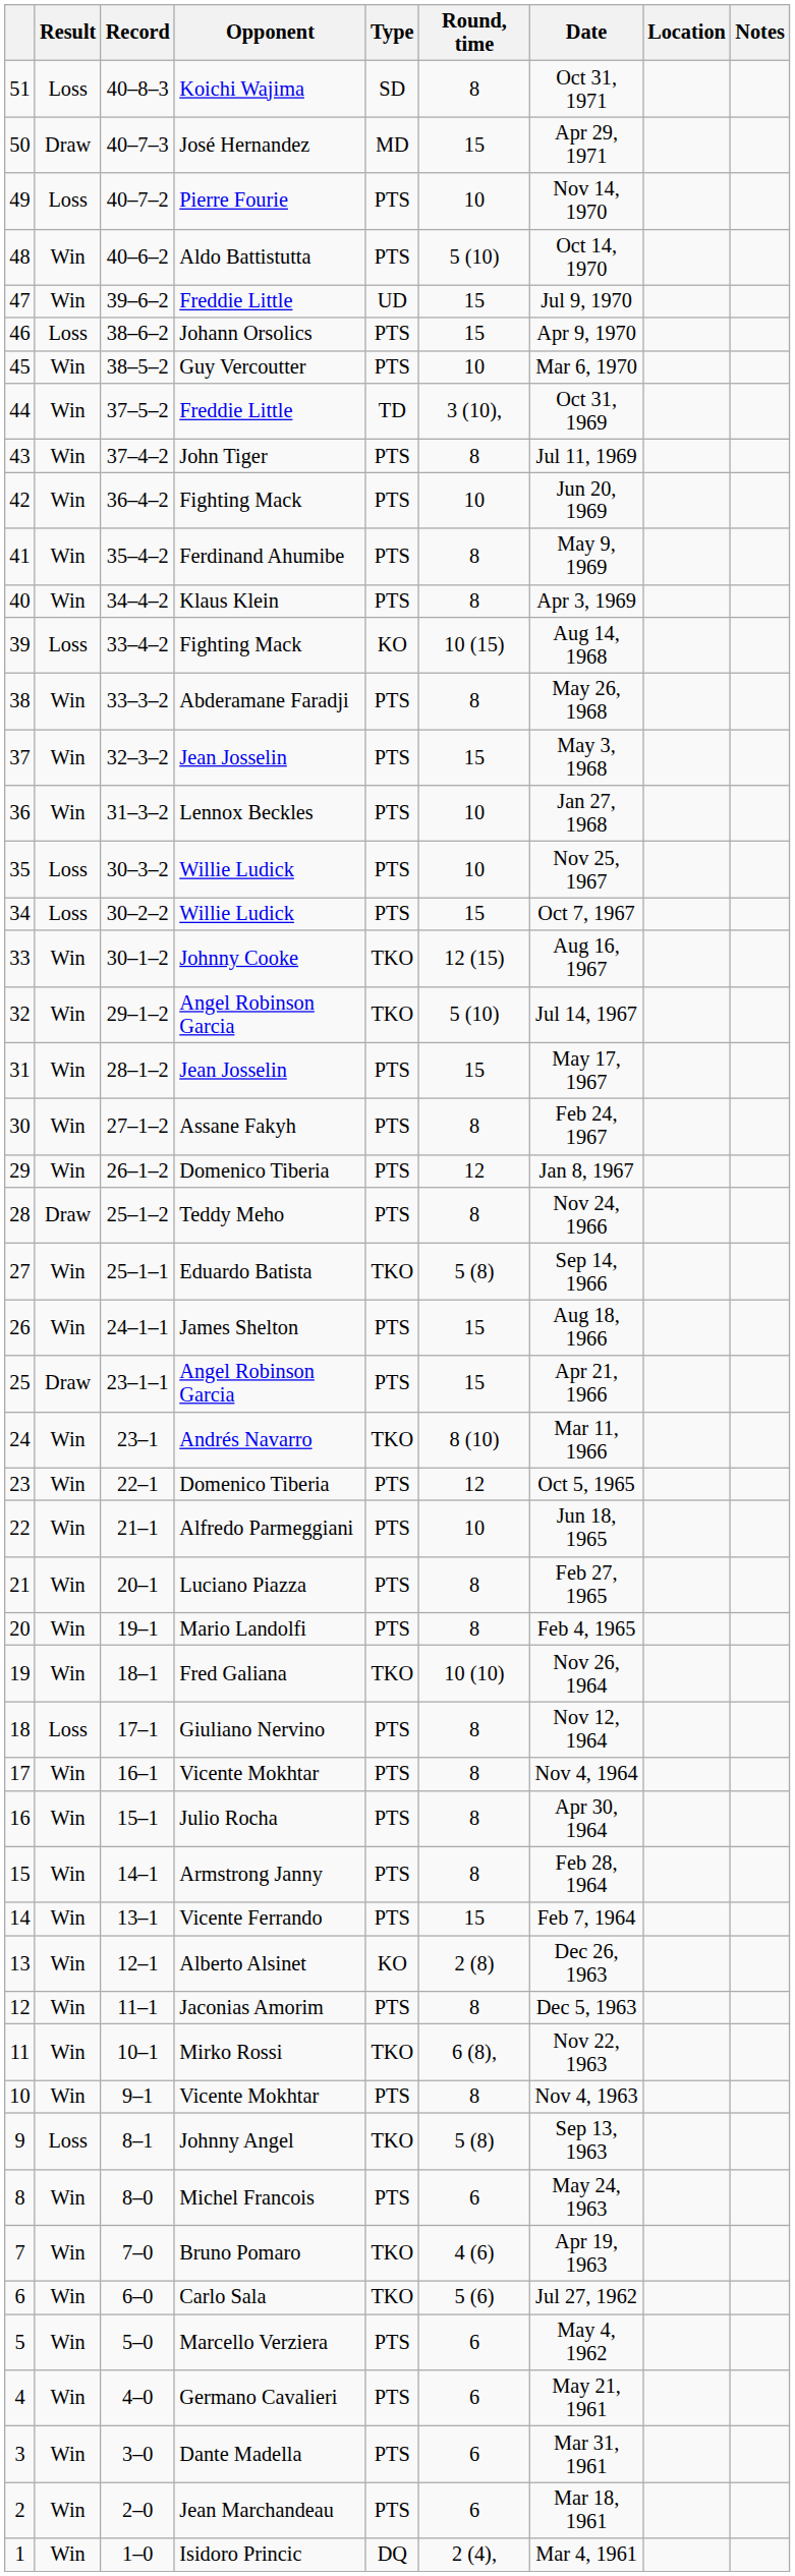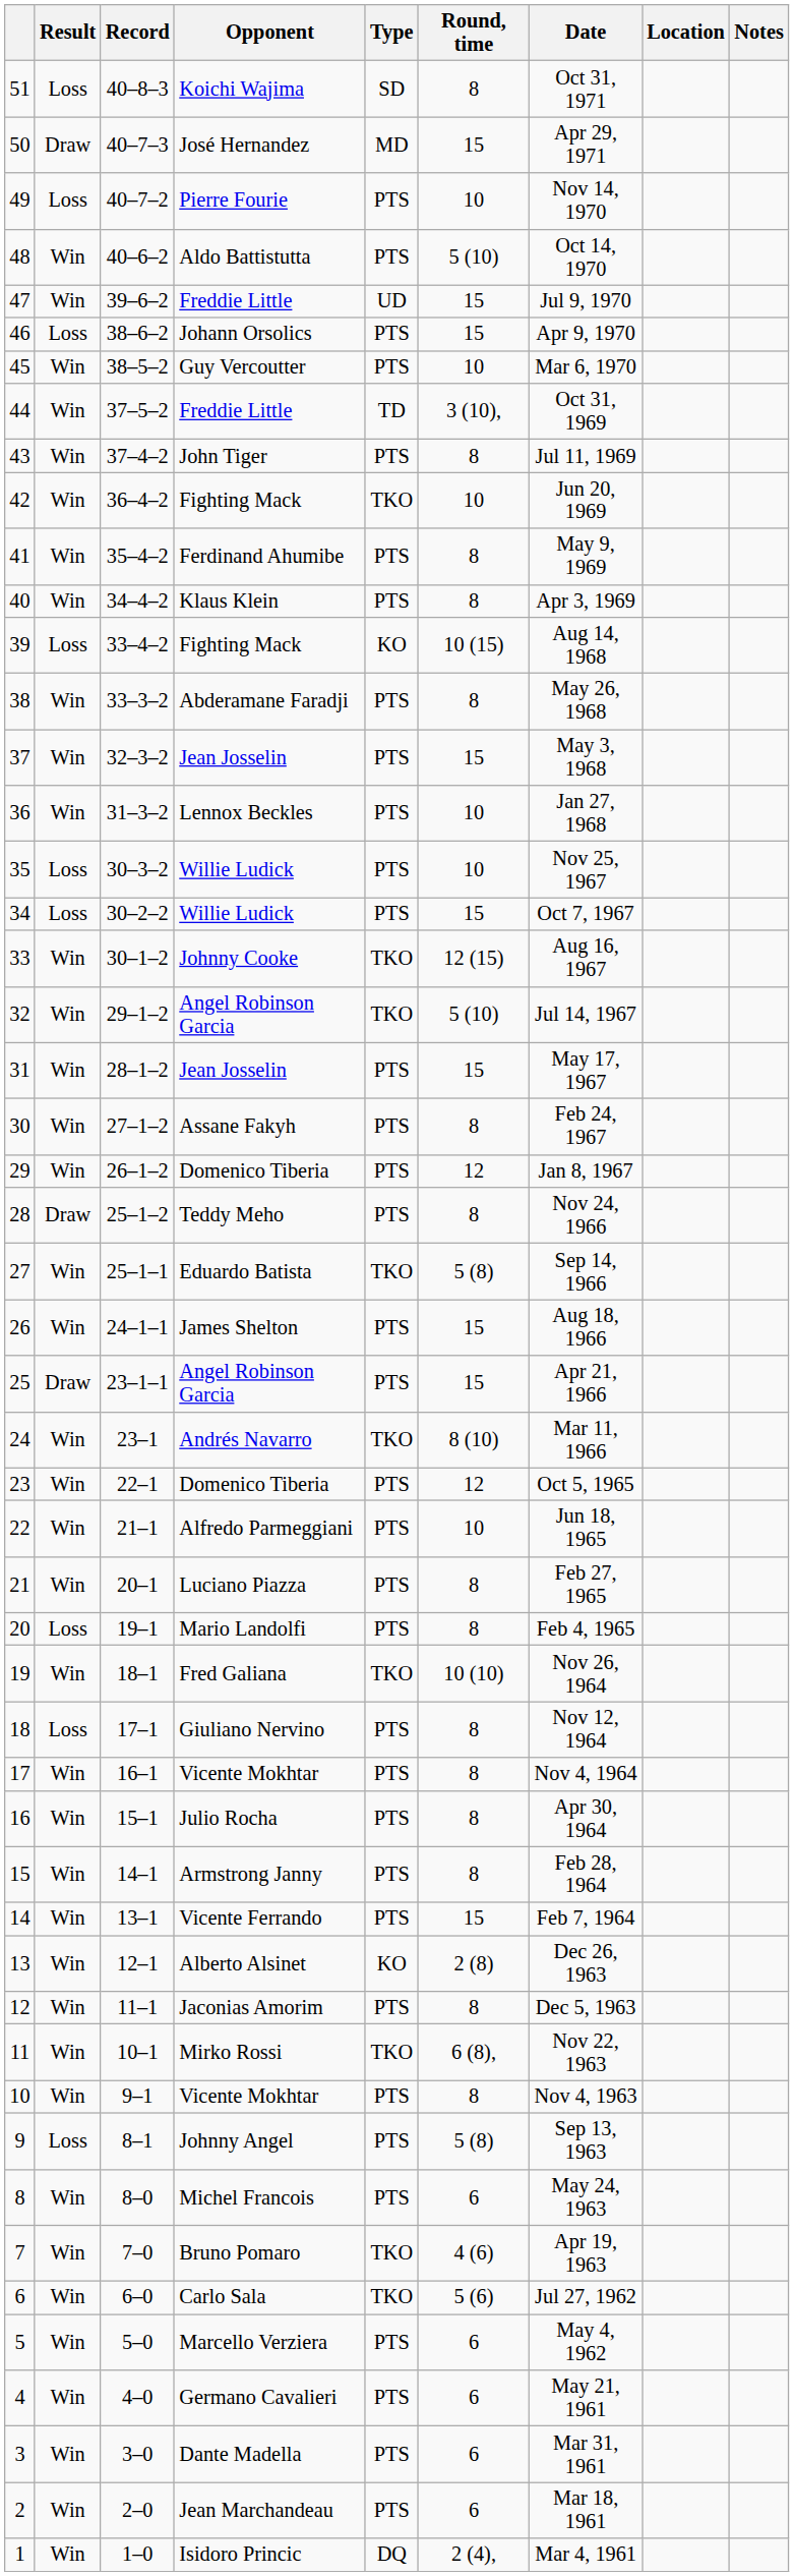42 | Type: PTS -> TKO
20 | Result: Win -> Loss
9 | Type: TKO -> PTS
